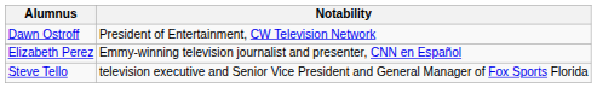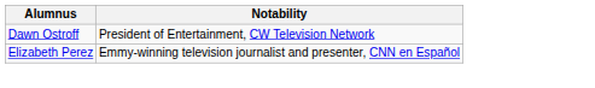- row: Steve Tello | television executive and Senior Vice President and General Manager of Fox Sports Florida
